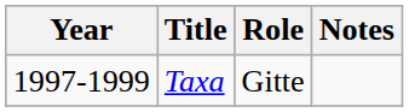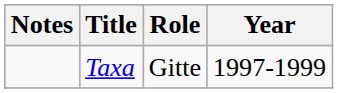columns swapped: Year <-> Notes
